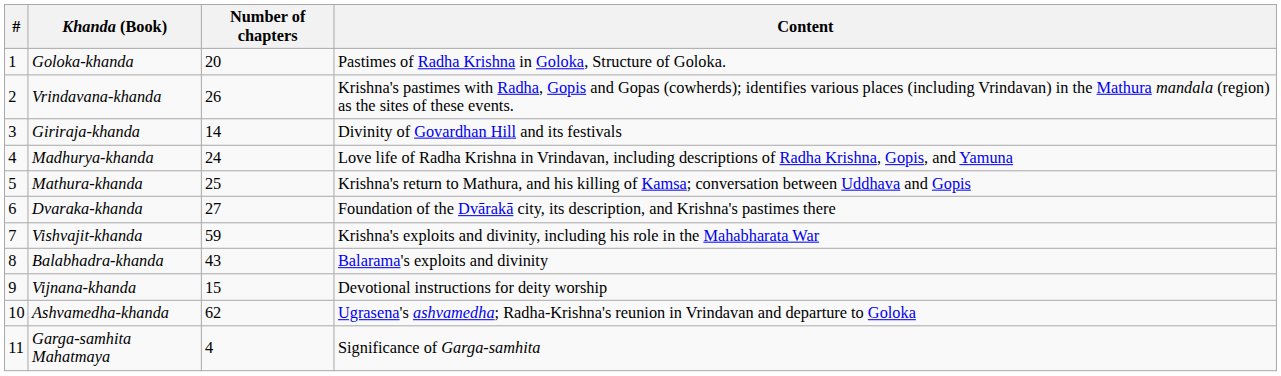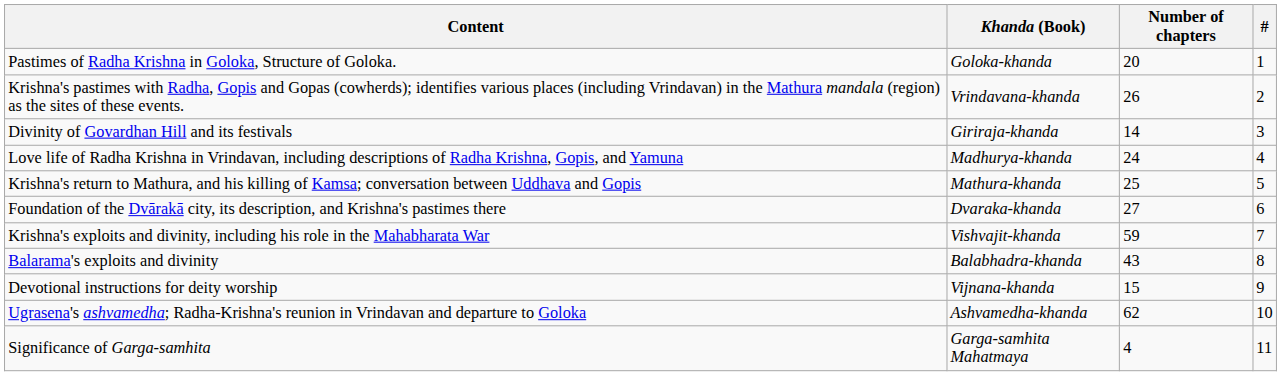columns swapped: # <-> Content
